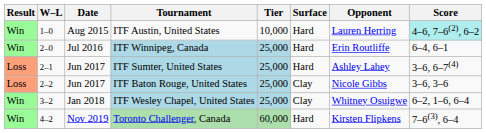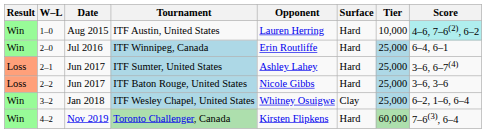columns swapped: Tier <-> Opponent
ITF Baton Rouge, United States | Surface: Clay -> Hard
